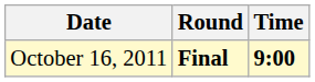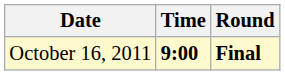columns swapped: Time <-> Round
